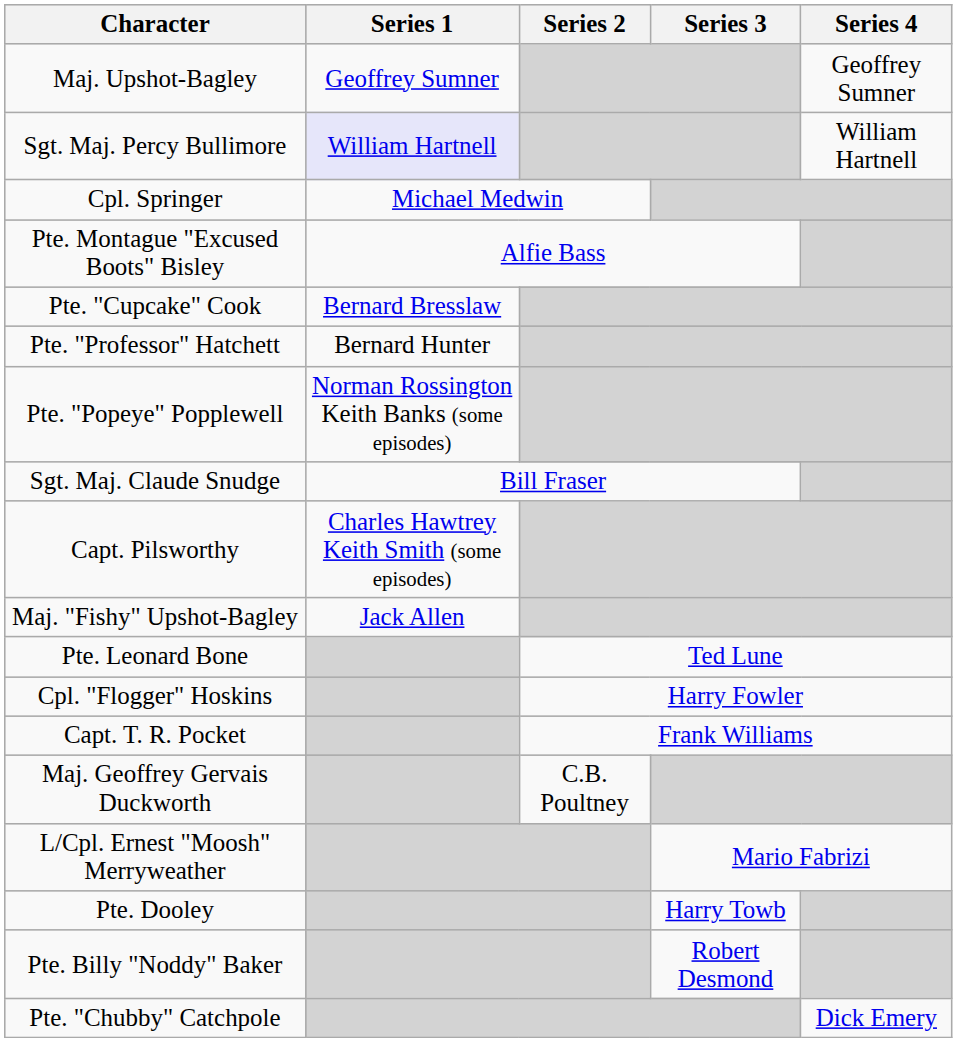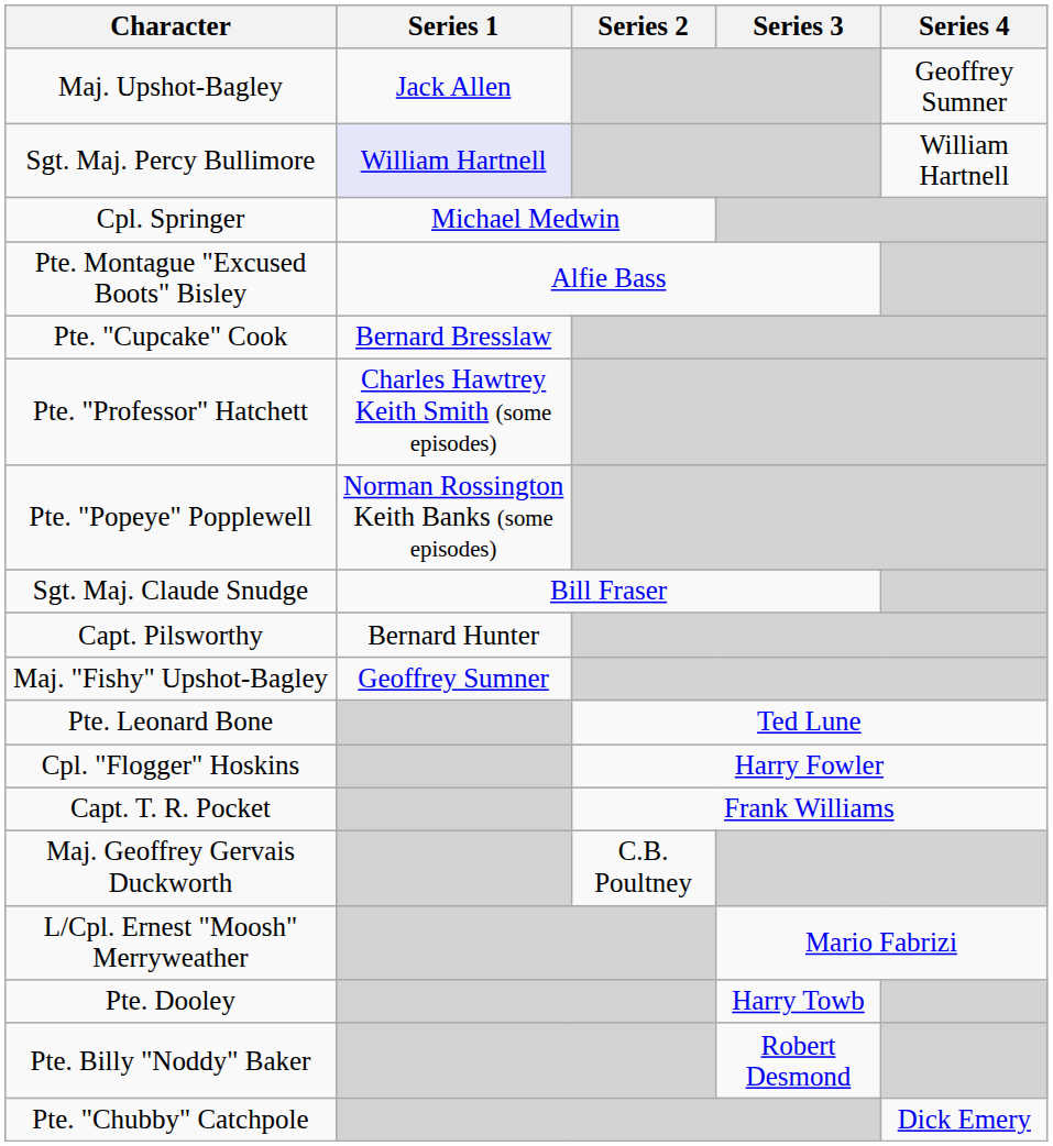Maj. Upshot-Bagley | Series 1: Geoffrey Sumner -> Jack Allen
Pte. "Professor" Hatchett | Series 1: Bernard Hunter -> Charles Hawtrey Keith Smith (some episodes)
Capt. Pilsworthy | Series 1: Charles Hawtrey Keith Smith (some episodes) -> Bernard Hunter
Maj. "Fishy" Upshot-Bagley | Series 1: Jack Allen -> Geoffrey Sumner
